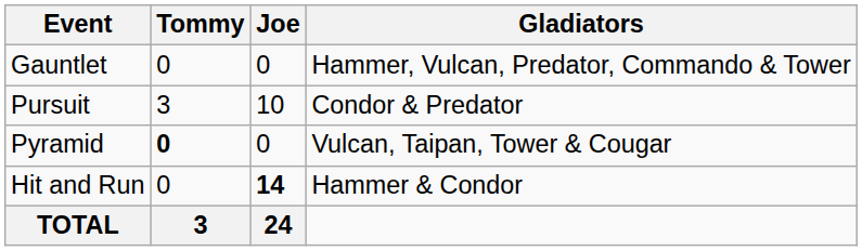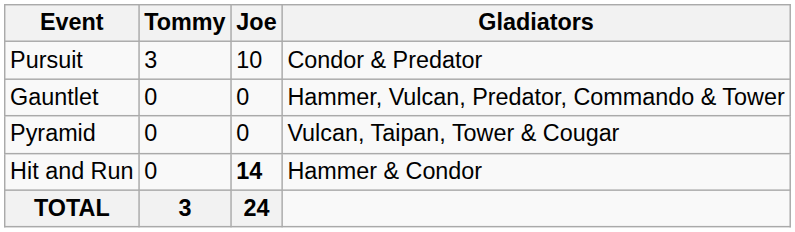rows swapped: Gauntlet <-> Pursuit
Pyramid | Tommy: bold -> normal
